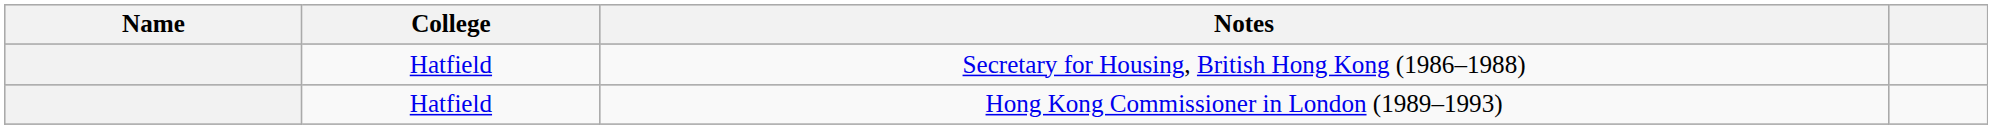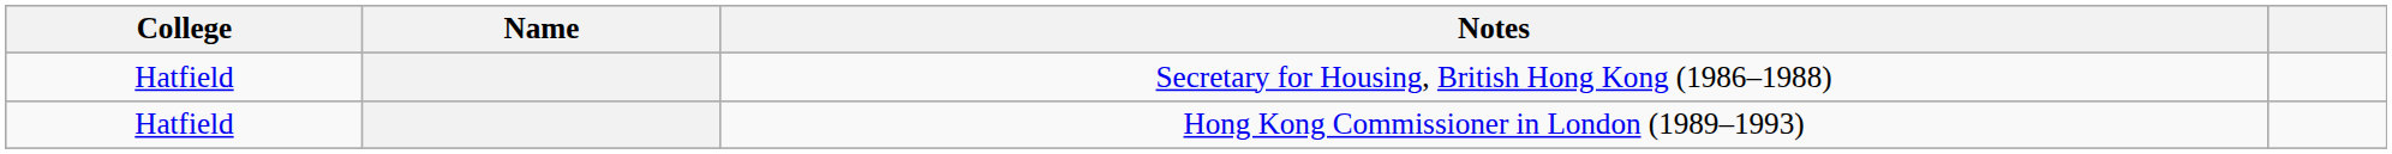columns swapped: Name <-> College
